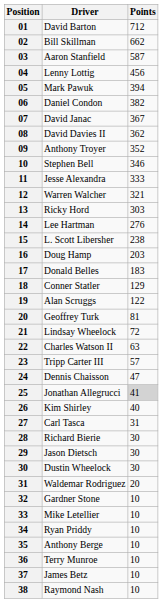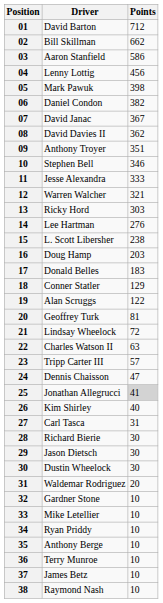Aaron Stanfield | Points: 587 -> 586
Mark Pawuk | Points: 394 -> 398
Anthony Troyer | Points: 352 -> 351
